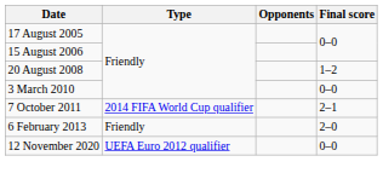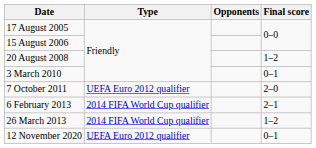3 March 2010 | Final score: 0–0 -> 0–1
7 October 2011 | Type: 2014 FIFA World Cup qualifier -> UEFA Euro 2012 qualifier
7 October 2011 | Final score: 2–1 -> 2–0
6 February 2013 | Type: Friendly -> 2014 FIFA World Cup qualifier
6 February 2013 | Final score: 2–0 -> 2–1
+ row: 26 March 2013 | 2014 FIFA World Cup qualifier | 1–2
12 November 2020 | Final score: 0–0 -> 0–1
